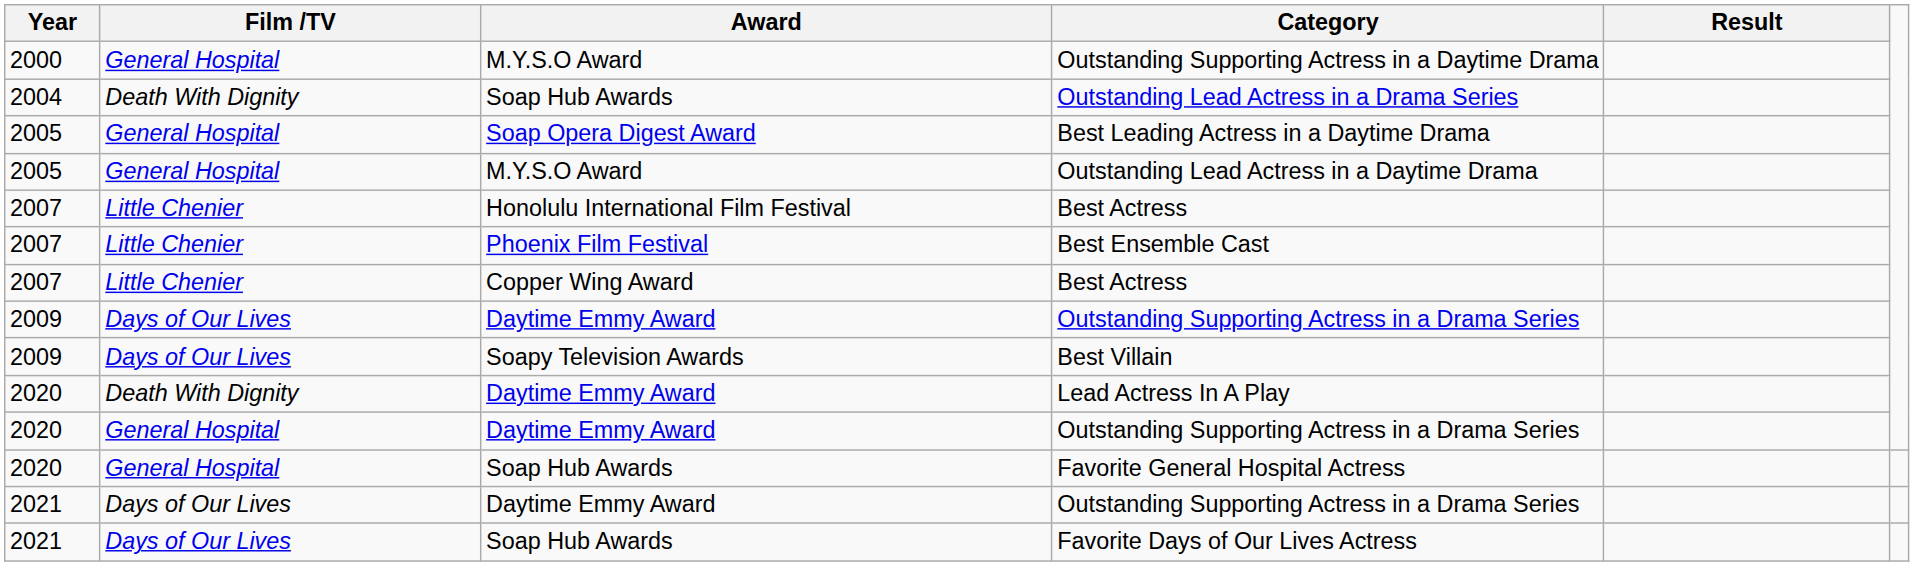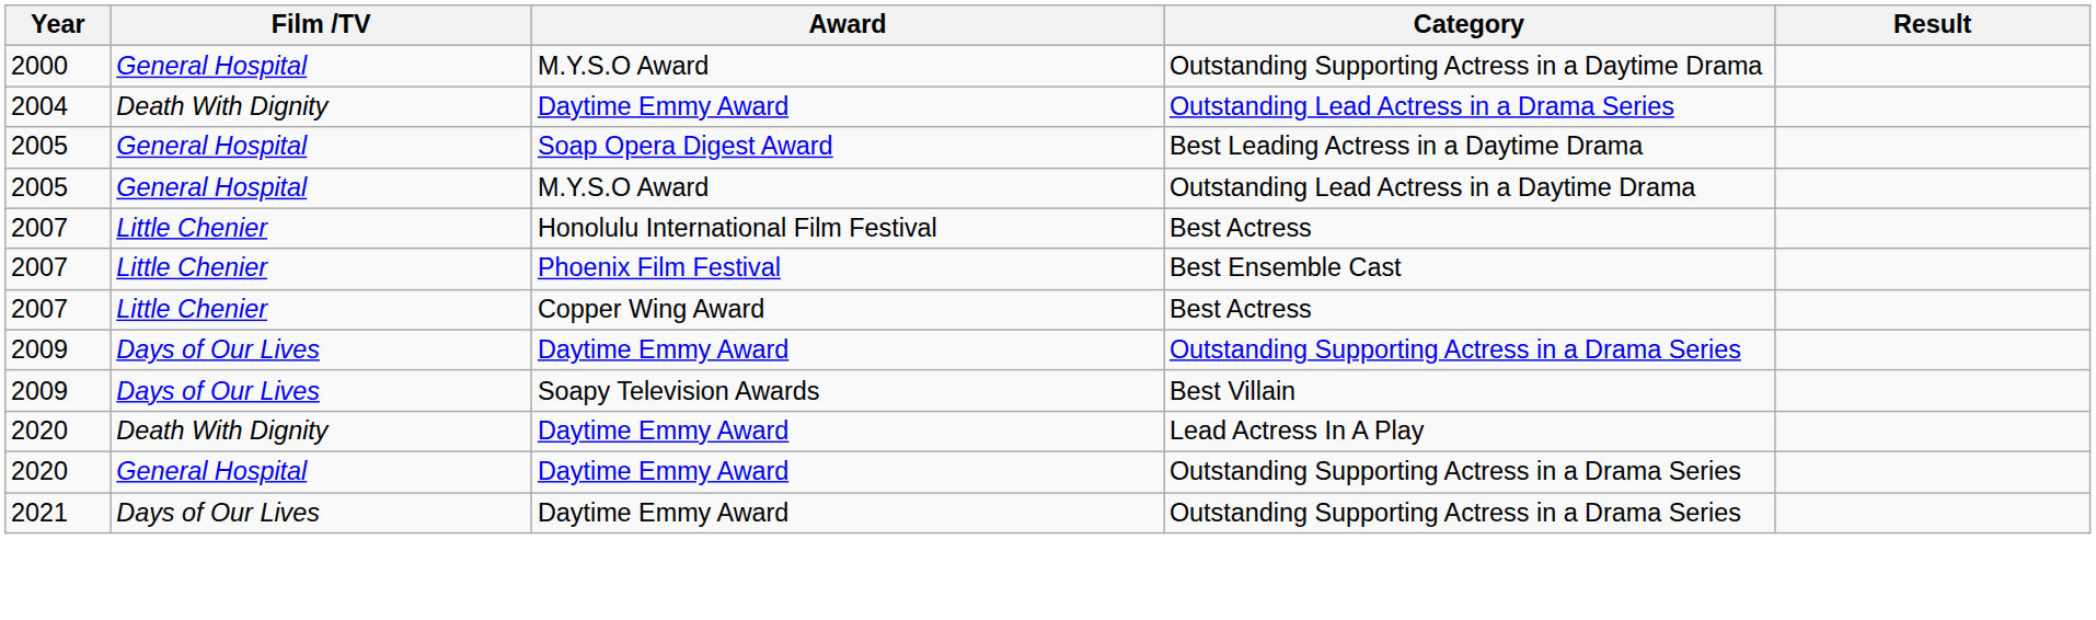Outstanding Lead Actress in a Drama Series | Award: Soap Hub Awards -> Daytime Emmy Award
- row: 2020 | General Hospital | Soap Hub Awards | Favorite General Hospital Actress
- row: 2021 | Days of Our Lives | Soap Hub Awards | Favorite Days of Our Lives Actress
